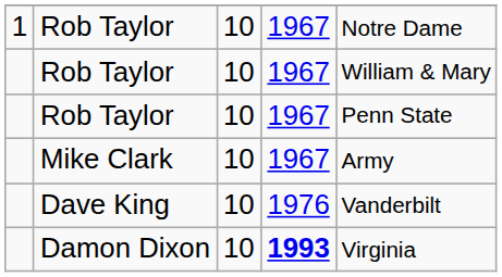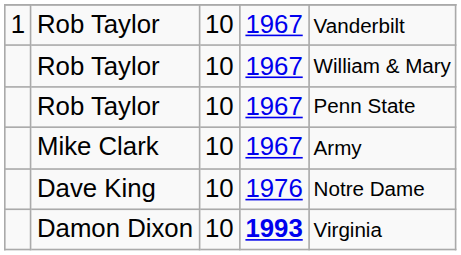1 / Rob Taylor | column 5: Notre Dame -> Vanderbilt
Dave King | column 5: Vanderbilt -> Notre Dame
